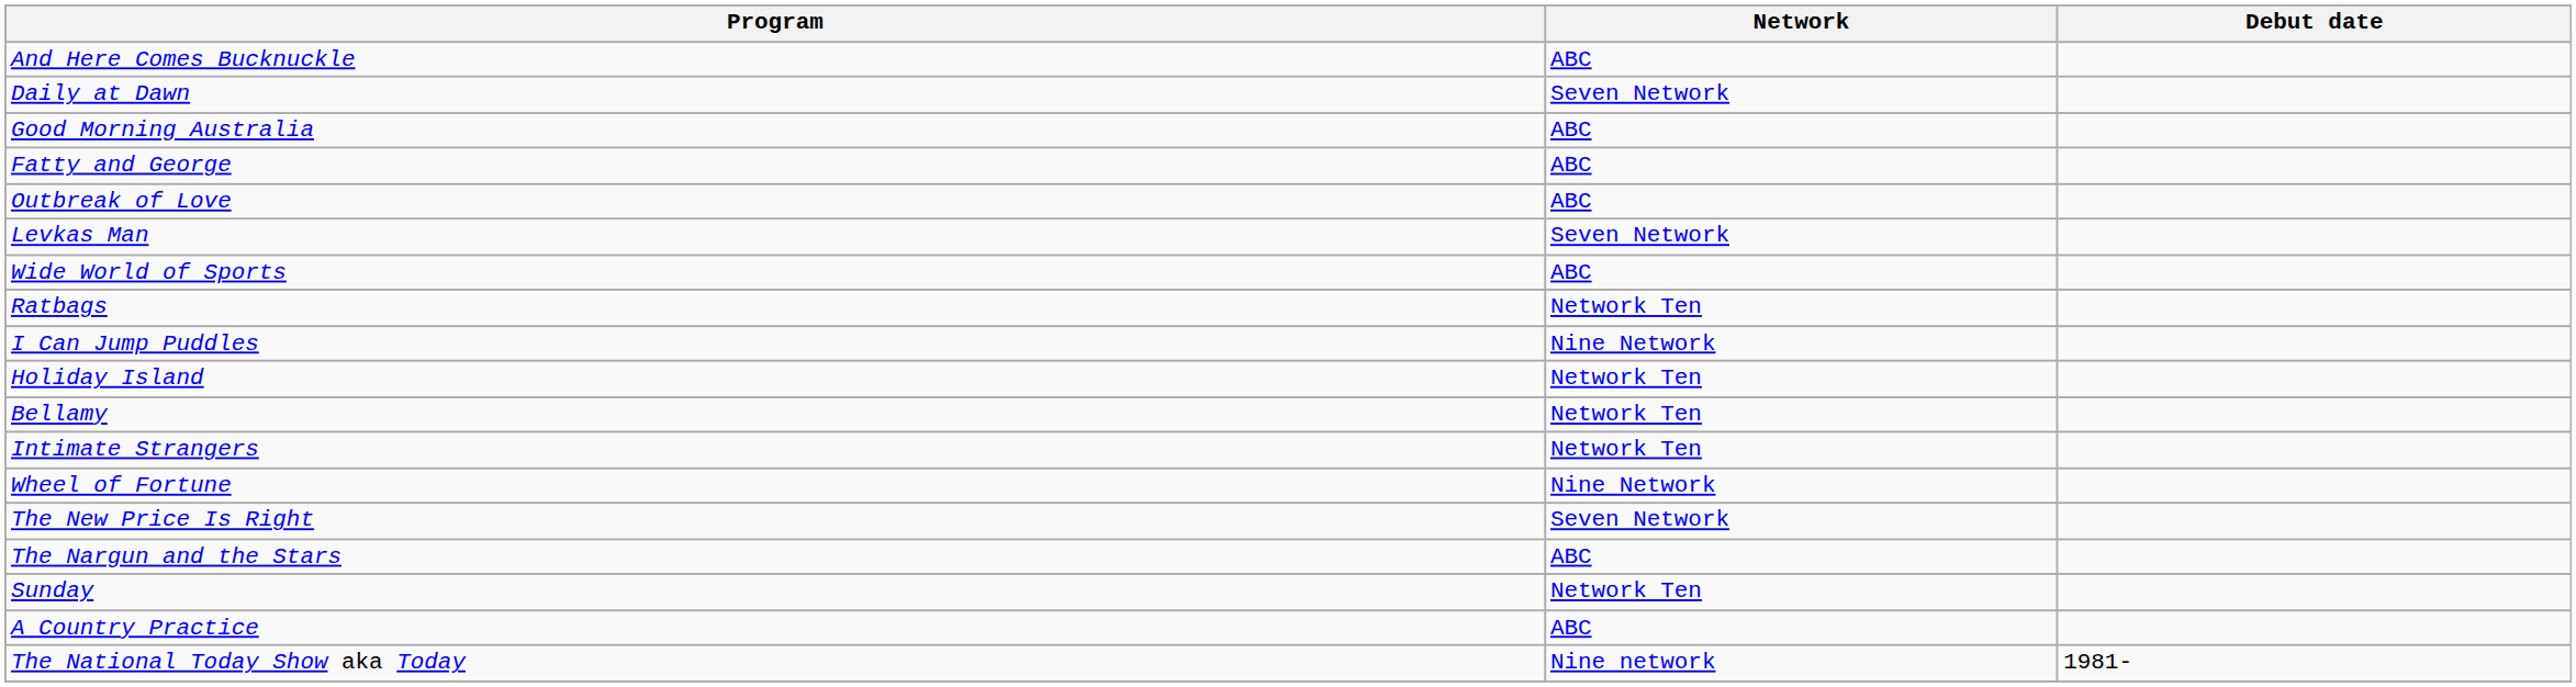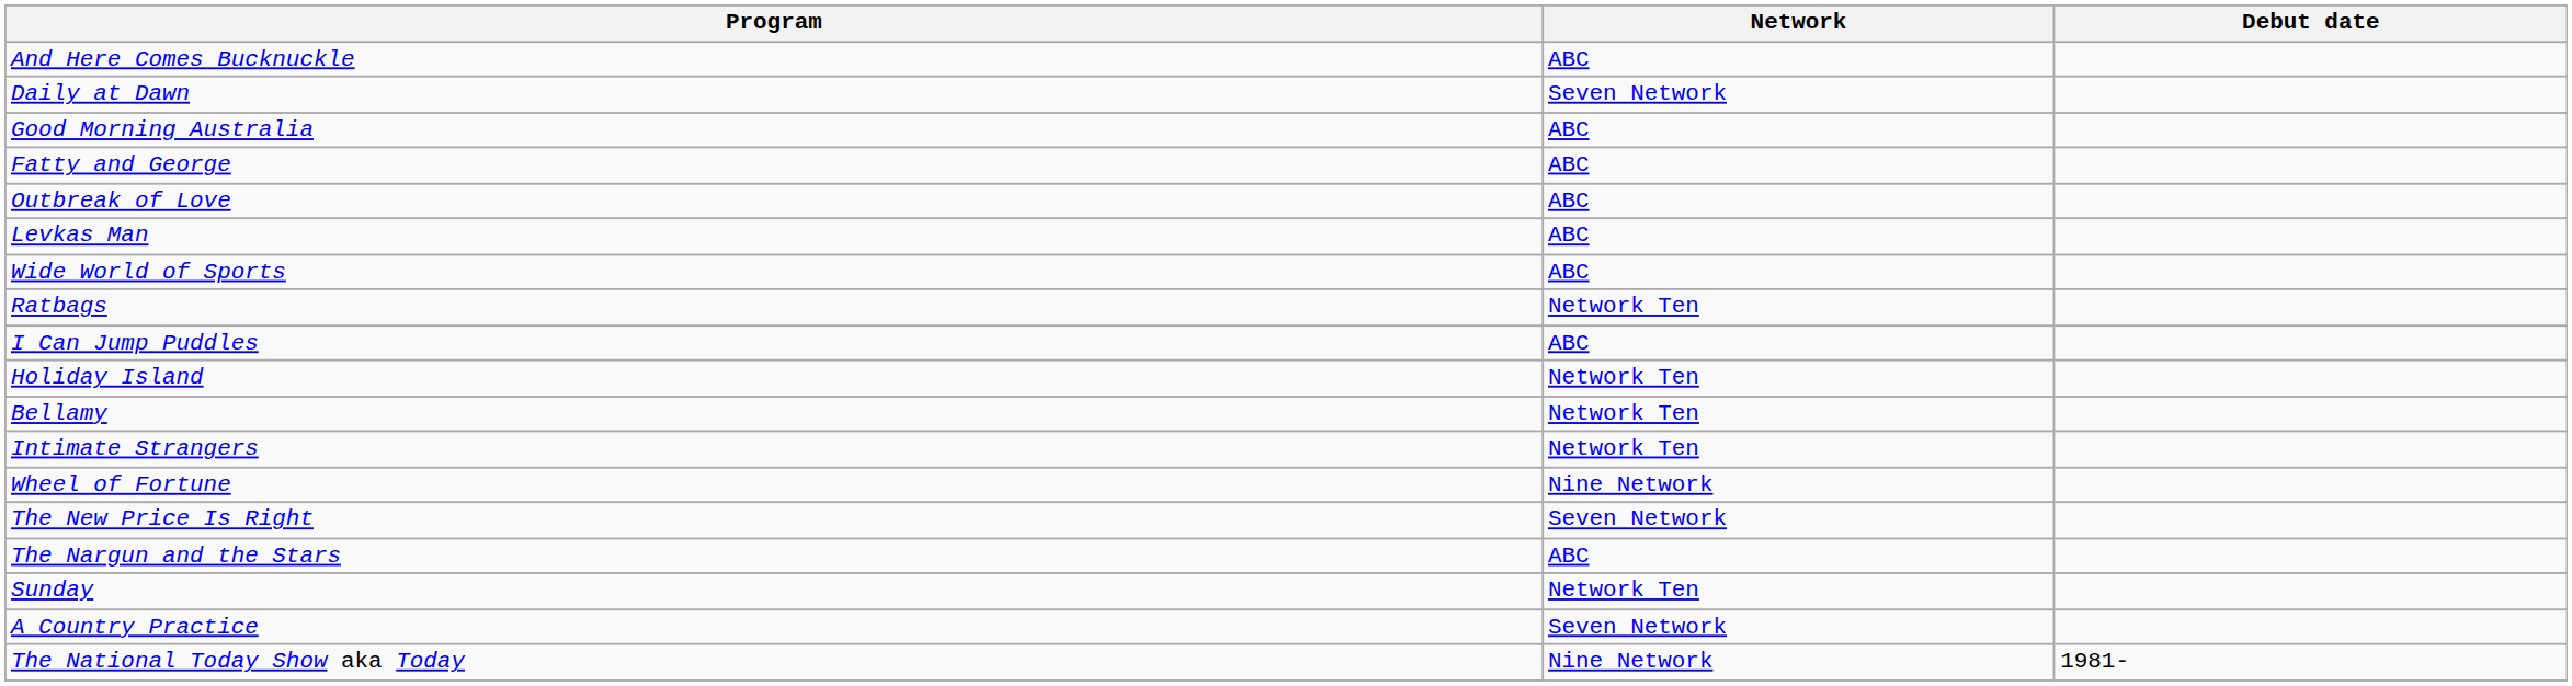Levkas Man | Network: Seven Network -> ABC
I Can Jump Puddles | Network: Nine Network -> ABC
A Country Practice | Network: ABC -> Seven Network
The National Today Show aka Today | Network: Nine network -> Nine Network
